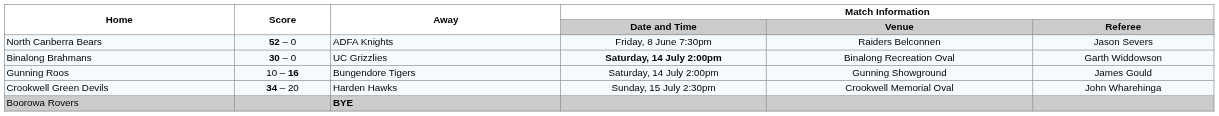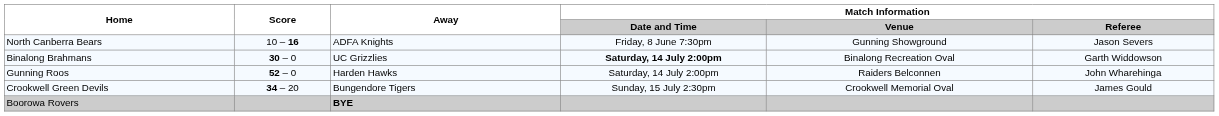North Canberra Bears | Score: 52 – 0 -> 10 – 16
North Canberra Bears | Match Information / Venue: Raiders Belconnen -> Gunning Showground
Gunning Roos | Score: 10 – 16 -> 52 – 0
Gunning Roos | Away: Bungendore Tigers -> Harden Hawks
Gunning Roos | Match Information / Venue: Gunning Showground -> Raiders Belconnen
Gunning Roos | Match Information / Referee: James Gould -> John Wharehinga
Crookwell Green Devils | Away: Harden Hawks -> Bungendore Tigers
Crookwell Green Devils | Match Information / Referee: John Wharehinga -> James Gould
